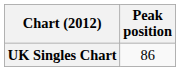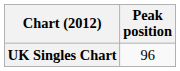UK Singles Chart | Peak position: 86 -> 96
